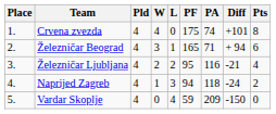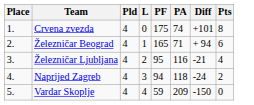- column: W | 4 | 3 | 2 | 1 | 0
